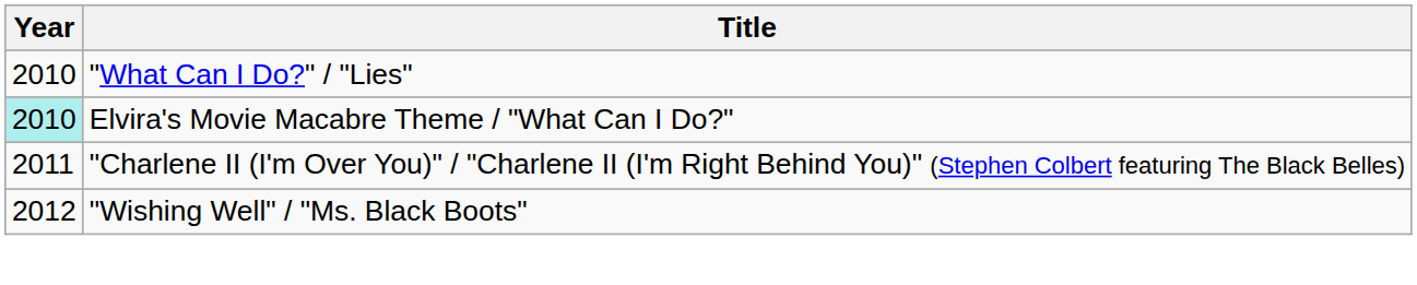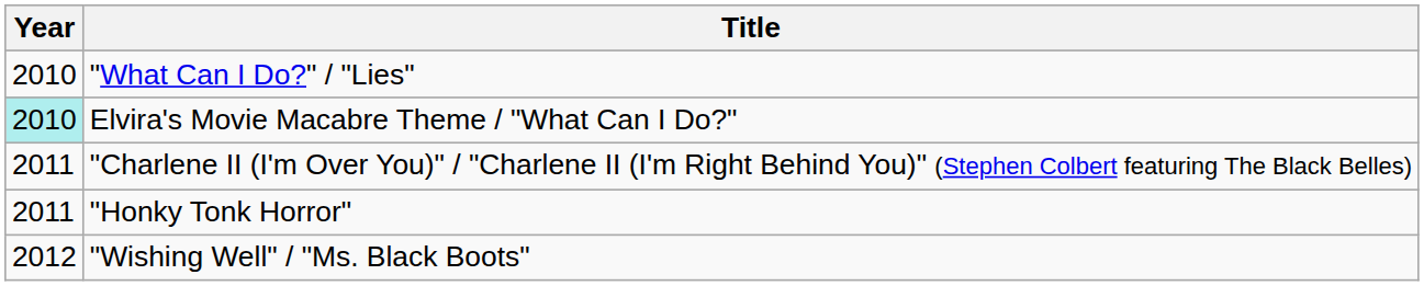+ row: 2011 | "Honky Tonk Horror"
